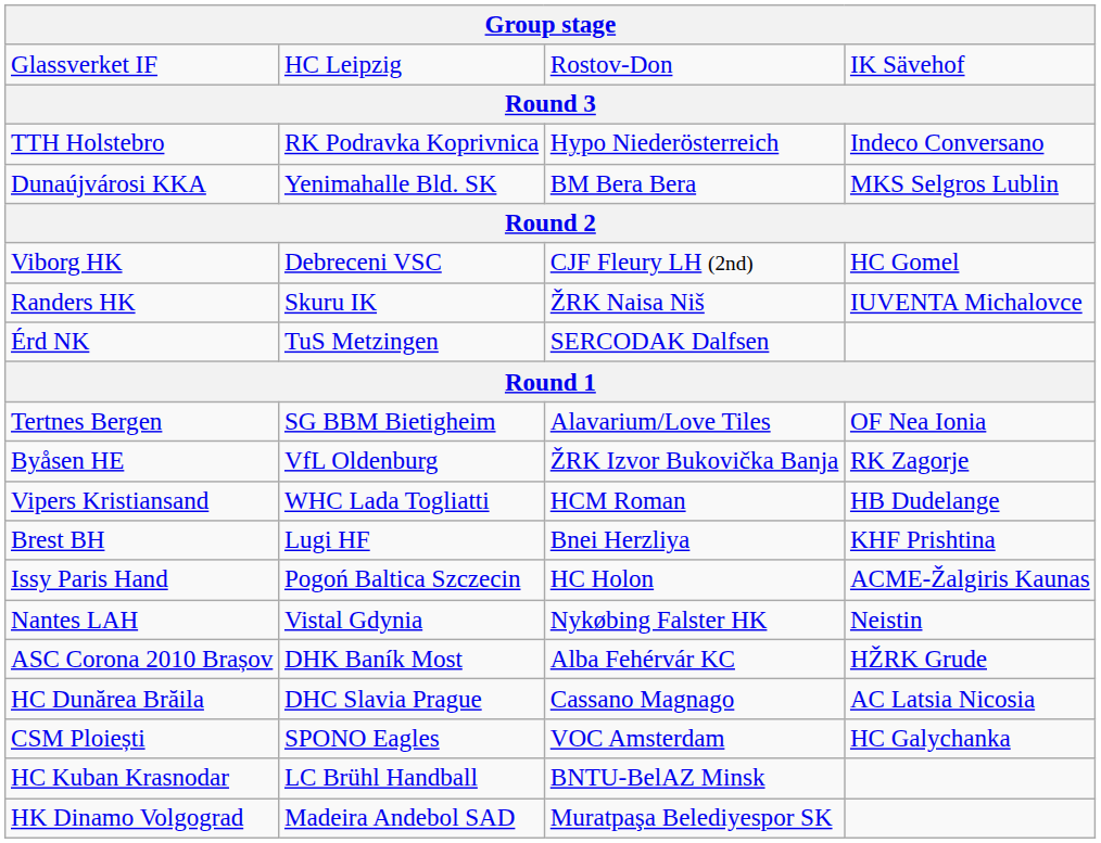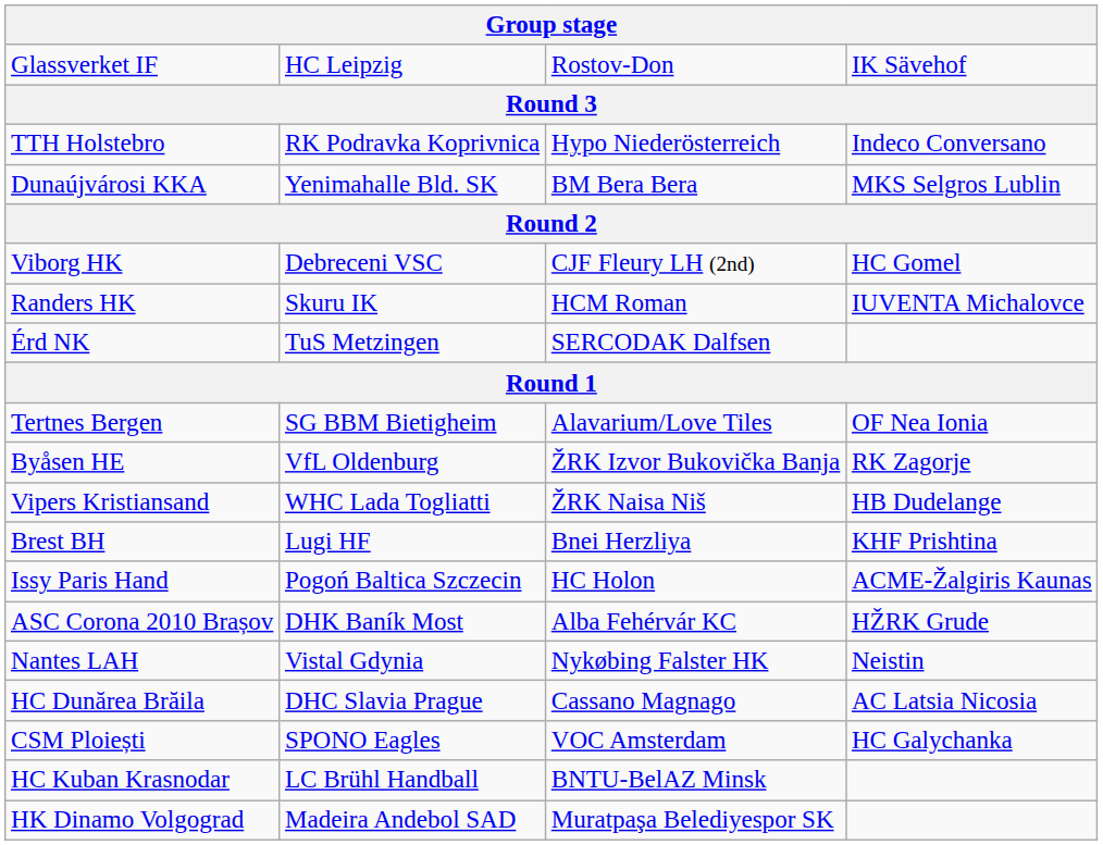Randers HK | column 3: ŽRK Naisa Niš -> HCM Roman
Vipers Kristiansand | column 3: HCM Roman -> ŽRK Naisa Niš
rows swapped: Nantes LAH <-> ASC Corona 2010 Brașov
